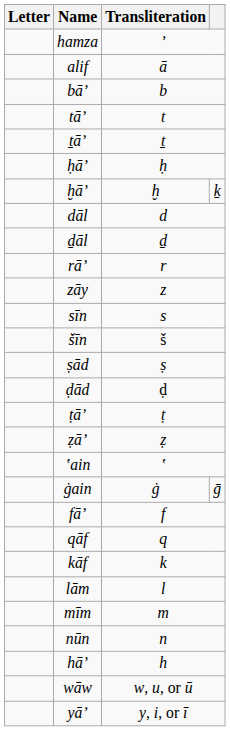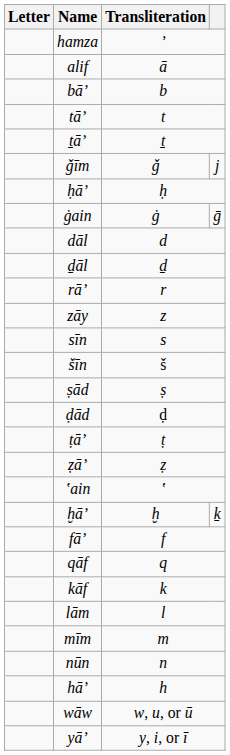+ row: ǧīm | ǧ | j
rows swapped: ḫāʼ <-> ġain
